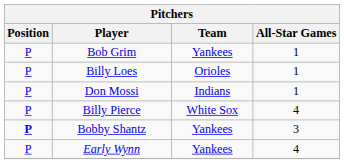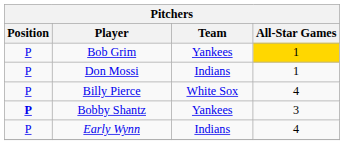Bob Grim | All-Star Games: no background -> gold background
- row: P | Billy Loes | Orioles | 1
Early Wynn | Team: Yankees -> Indians
